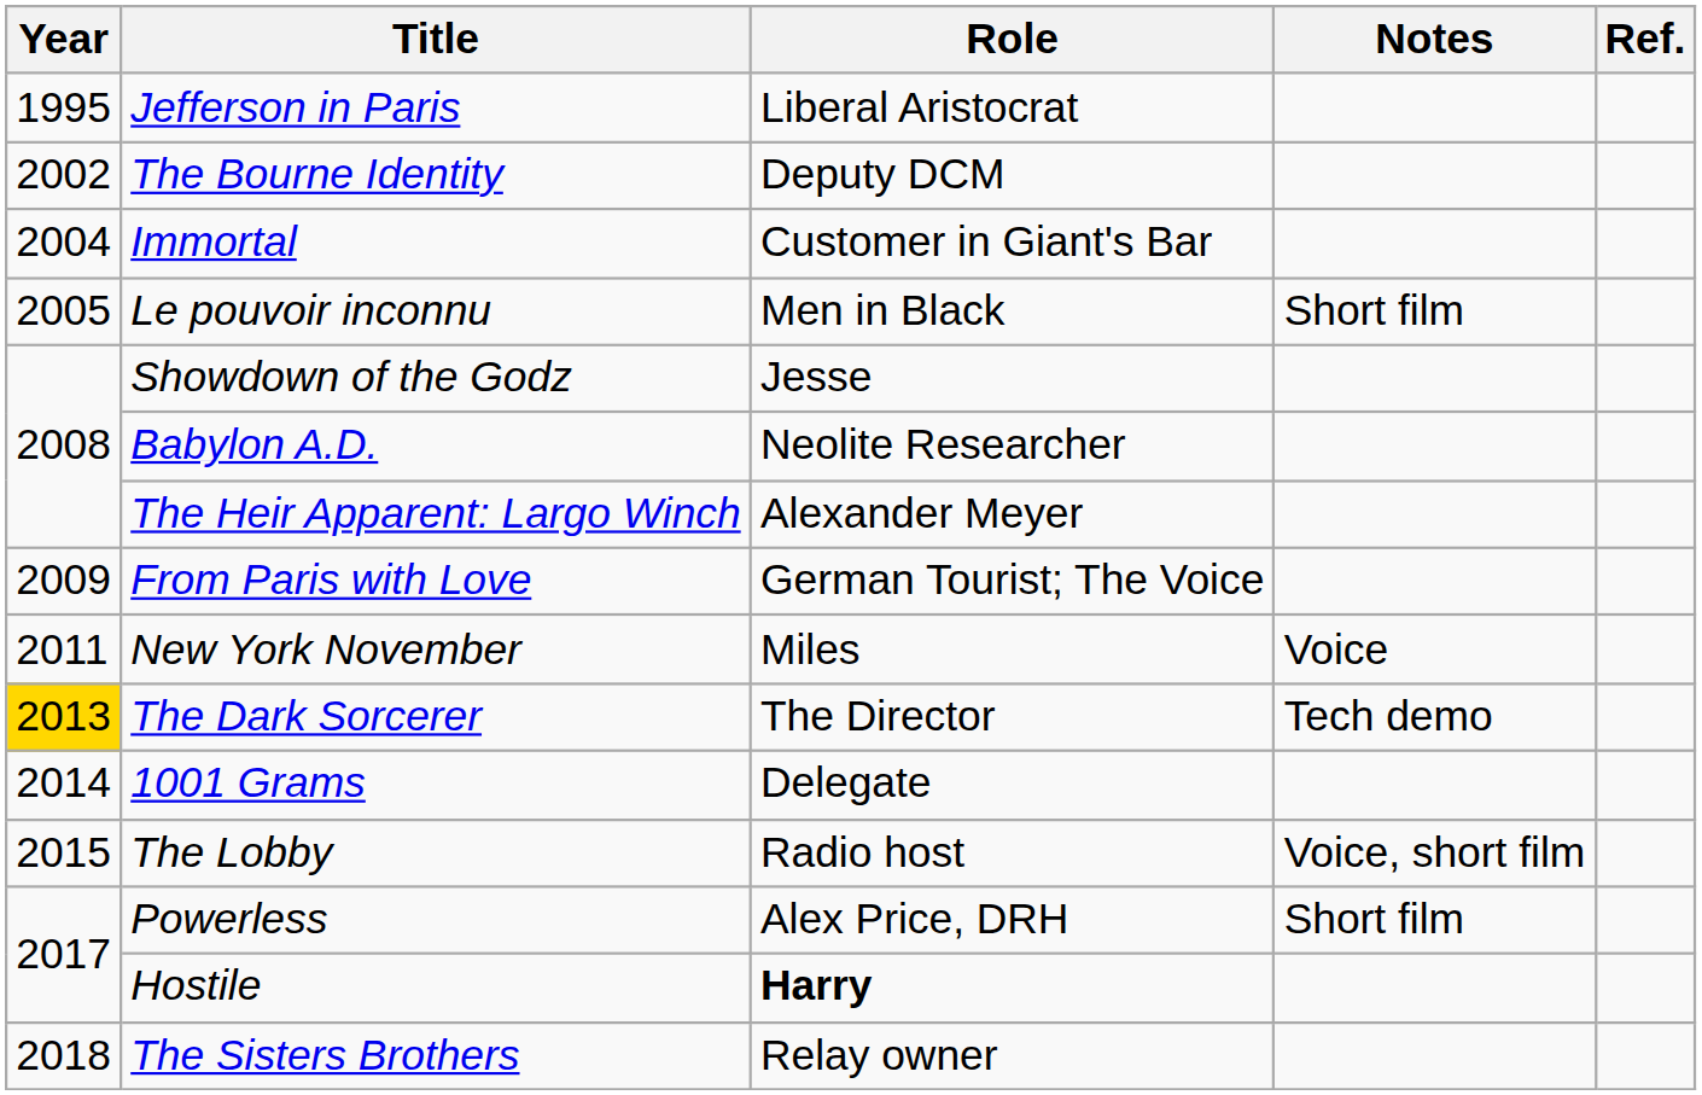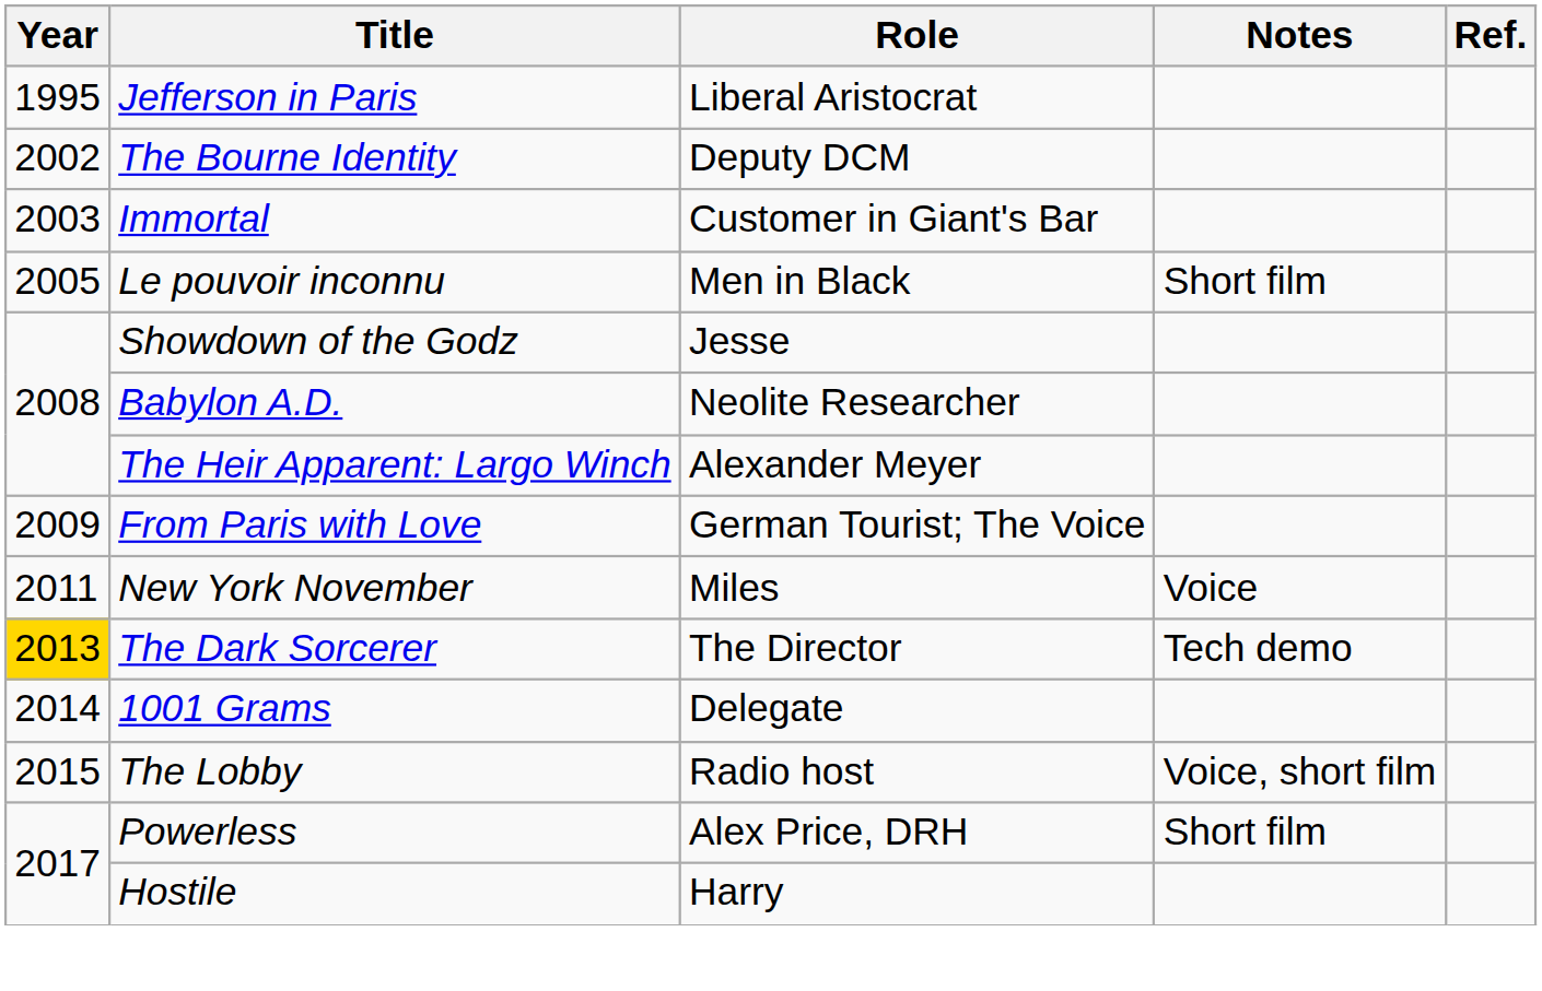Immortal | Year: 2004 -> 2003
Hostile | Role: bold -> normal
- row: 2018 | The Sisters Brothers | Relay owner
